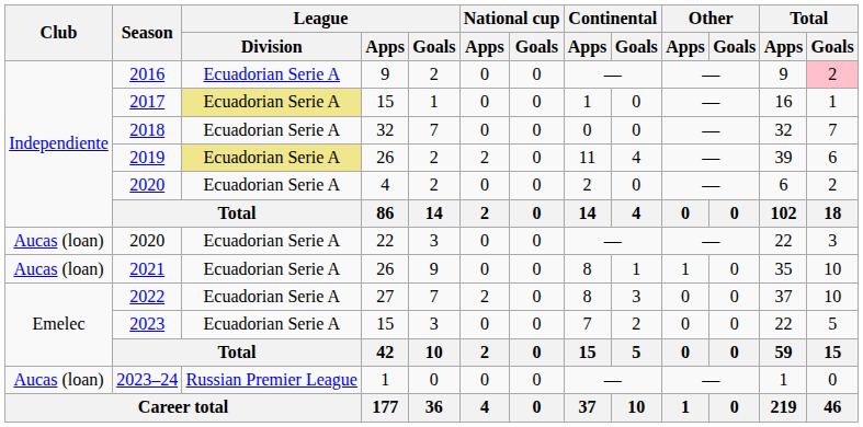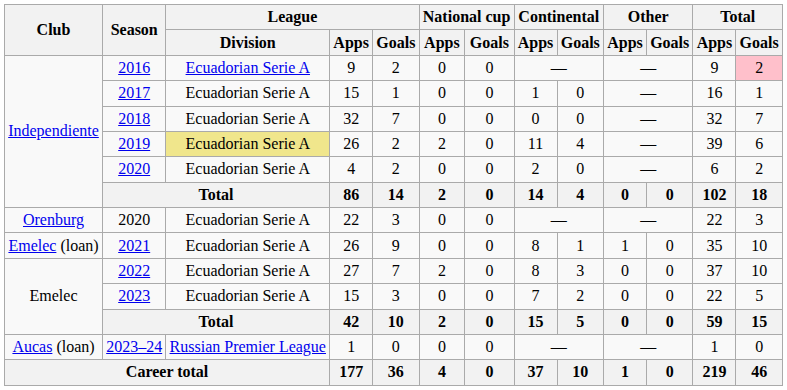2017 | League / Division: khaki background -> no background
2020 / 22 | Club: Aucas (loan) -> Orenburg
2021 | Club: Aucas (loan) -> Emelec (loan)
